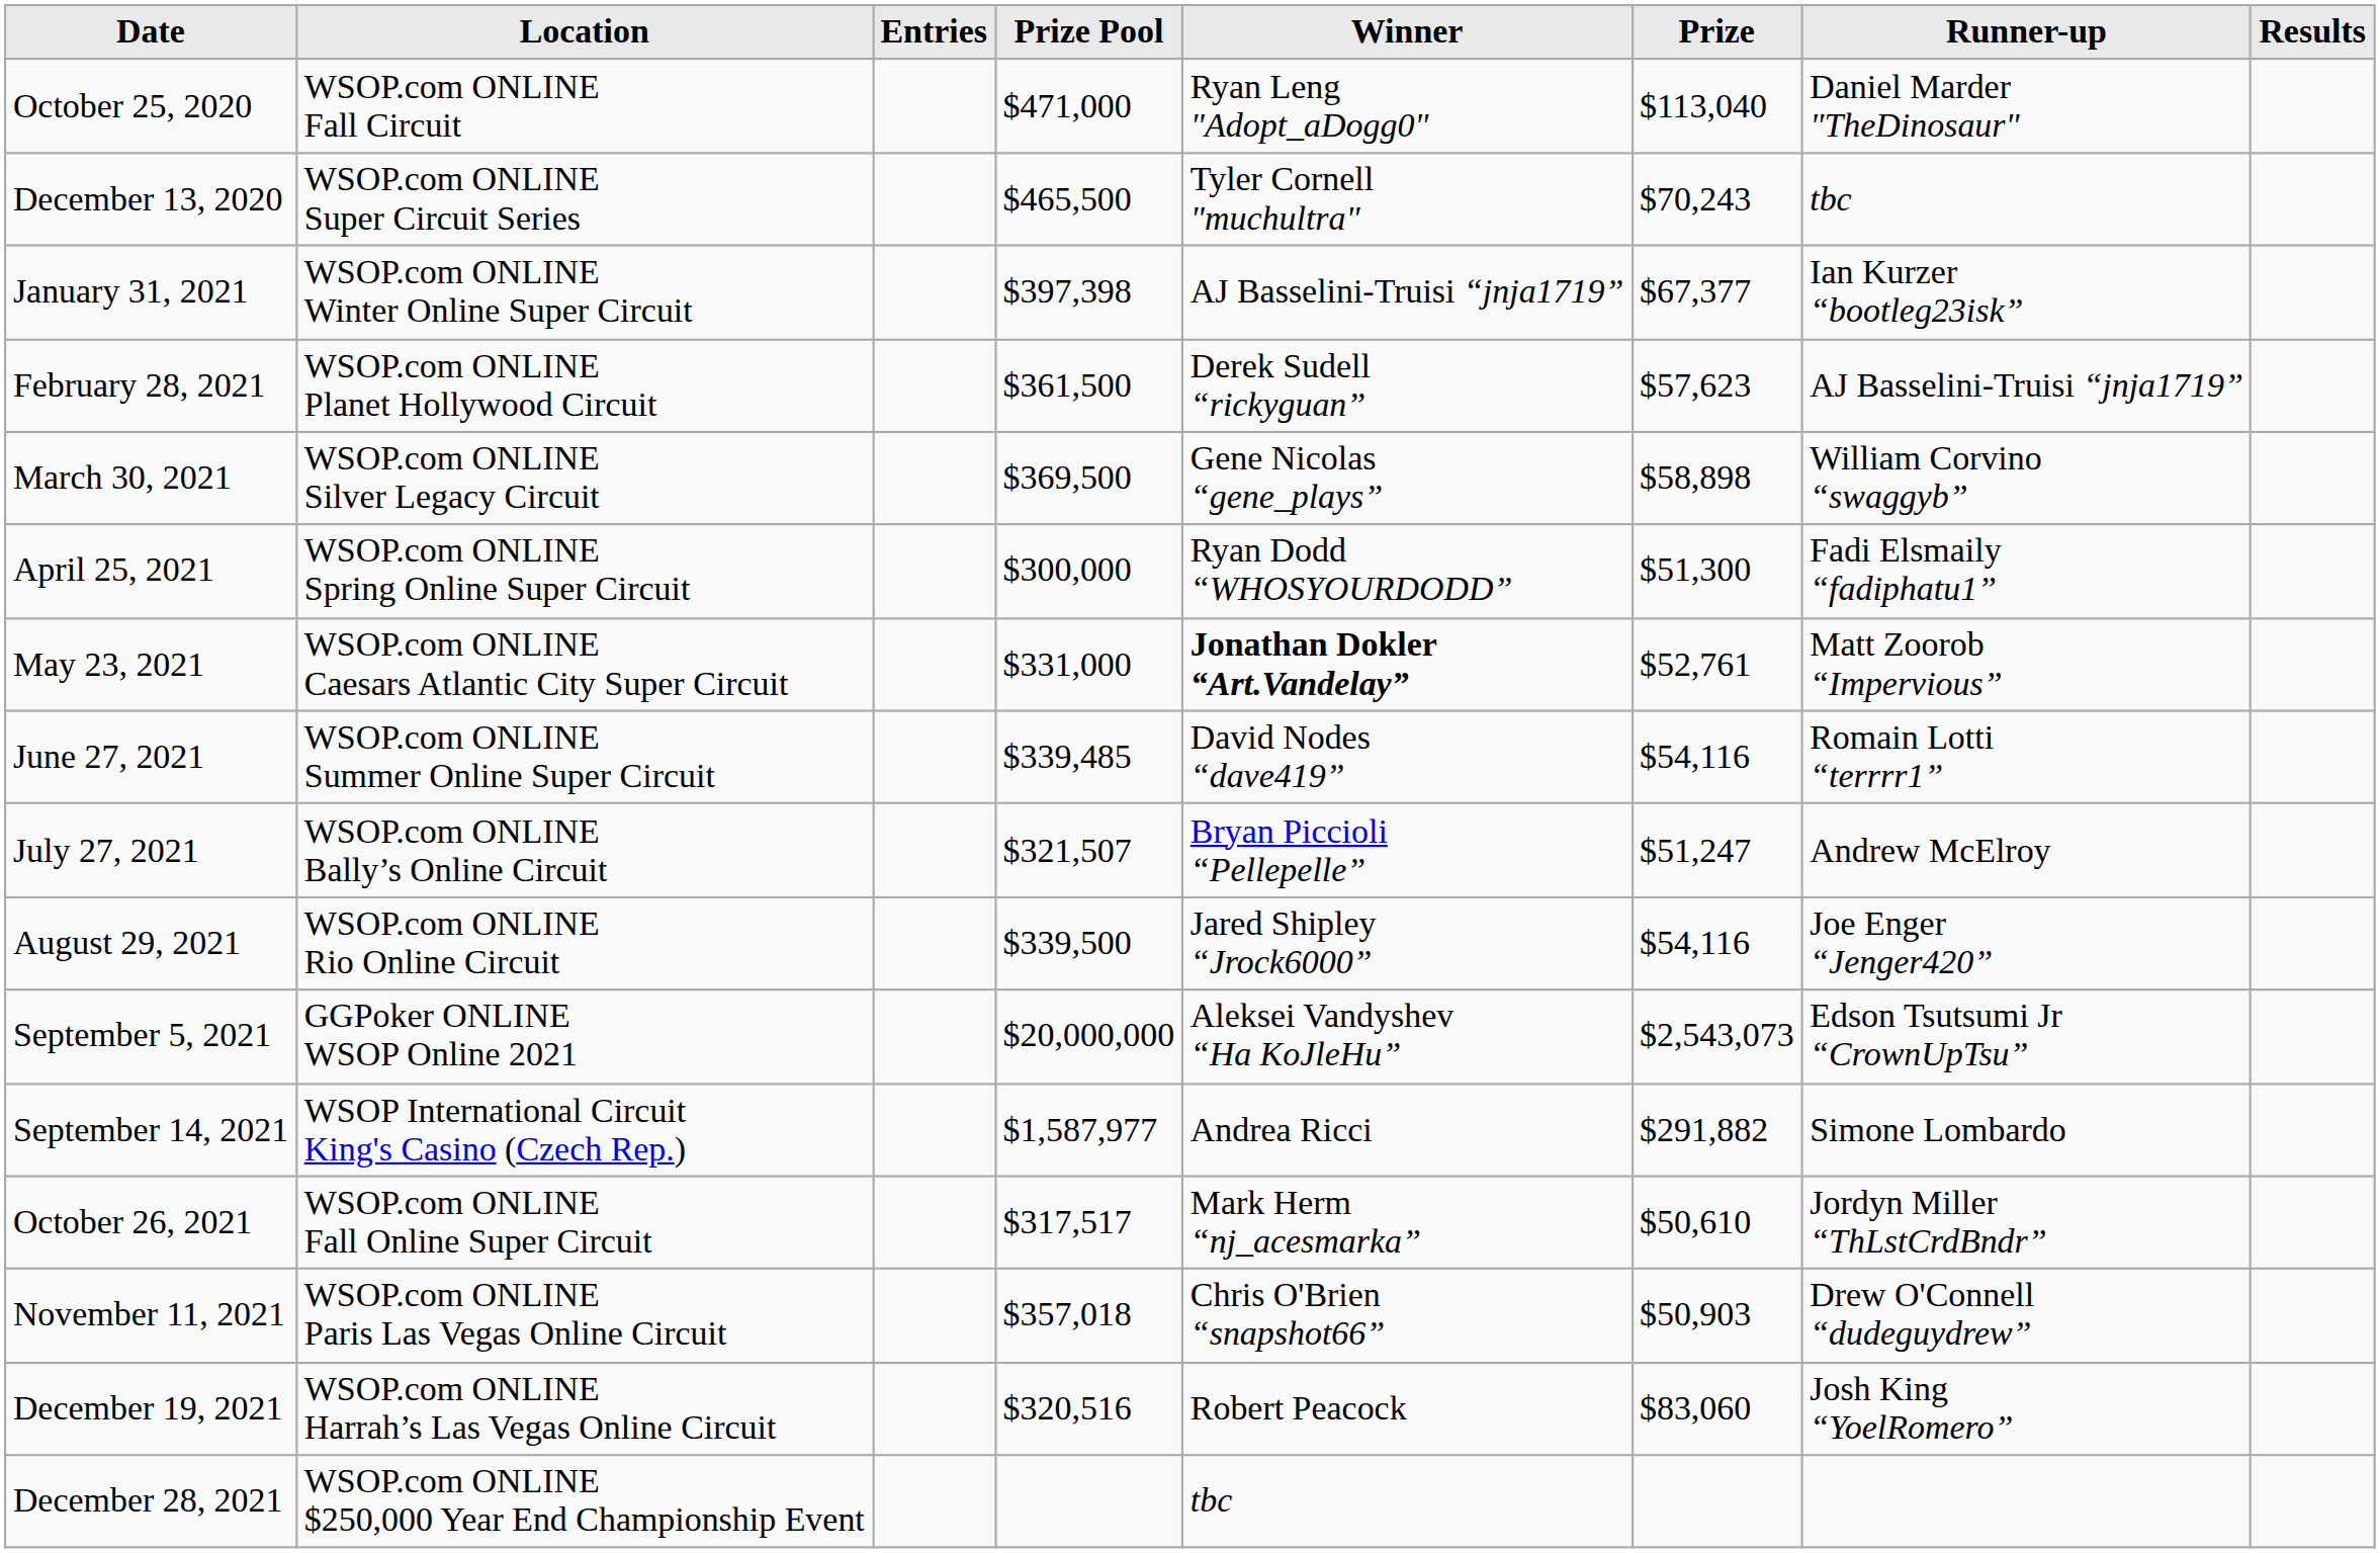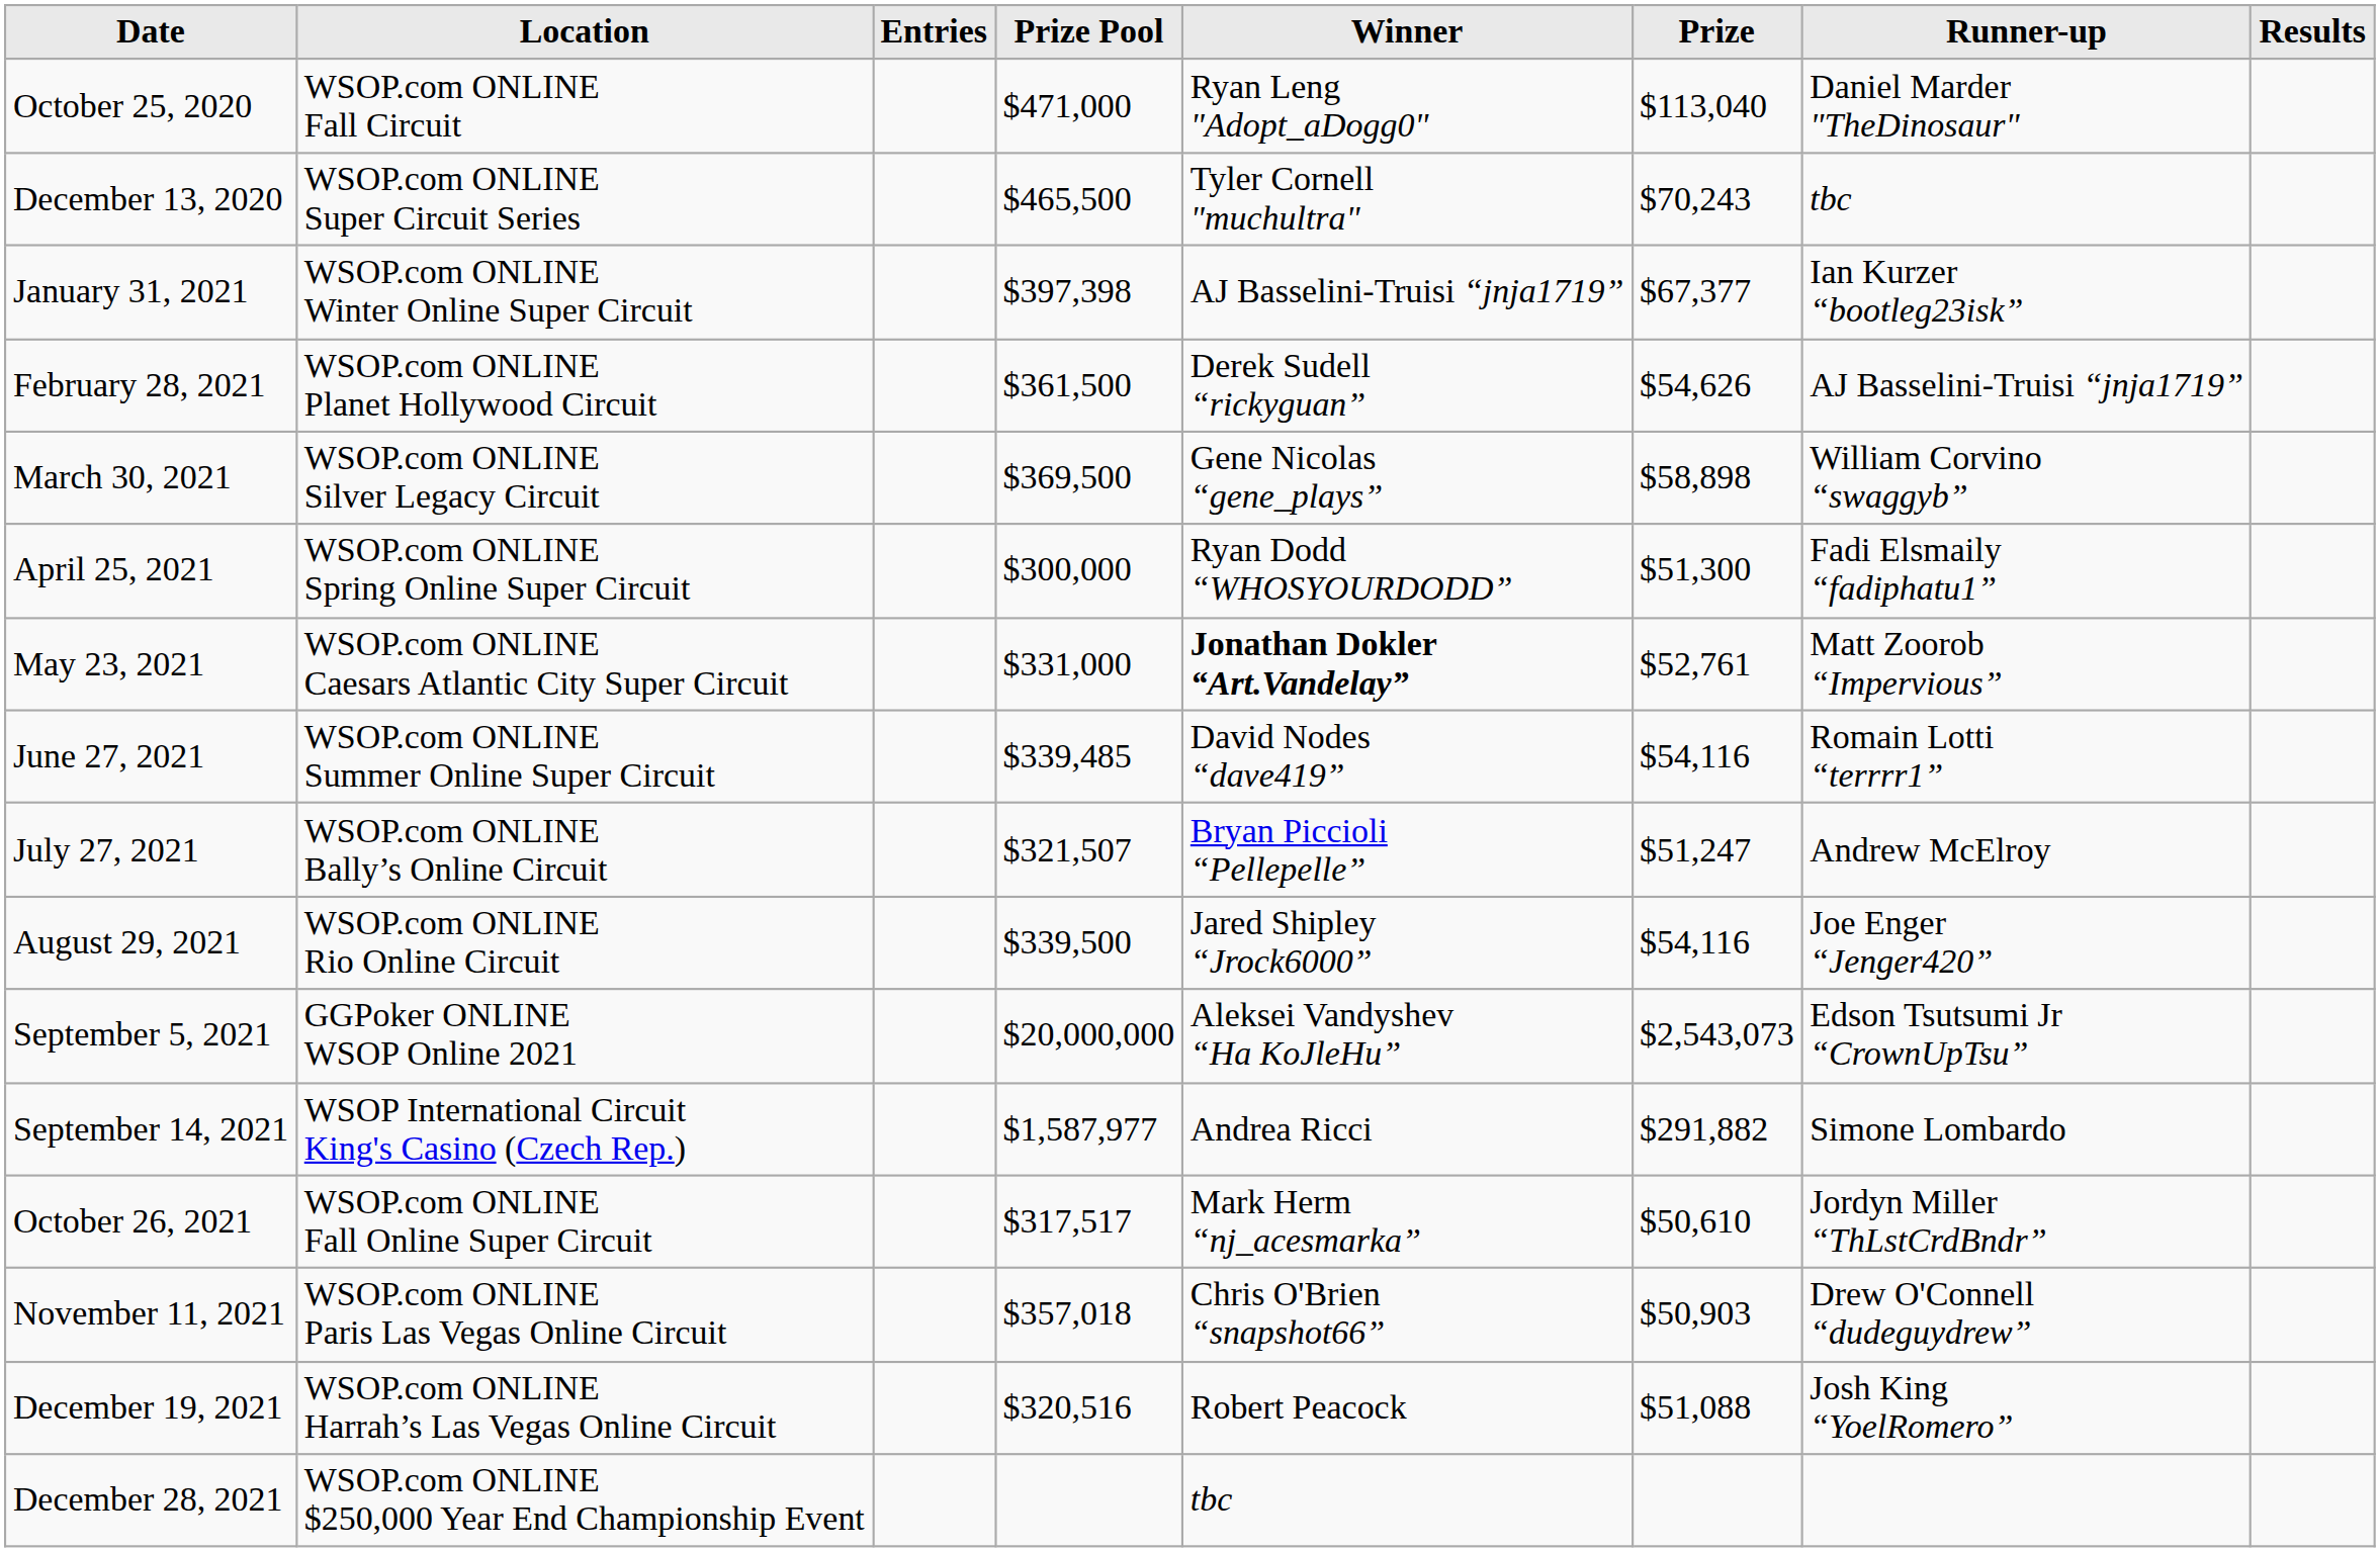February 28, 2021 | Prize: $57,623 -> $54,626
December 19, 2021 | Prize: $83,060 -> $51,088
